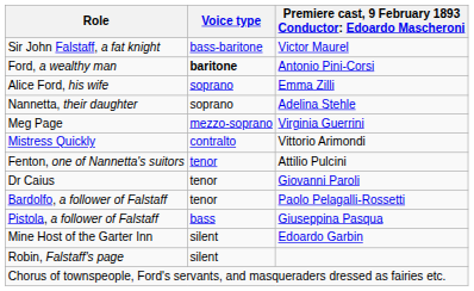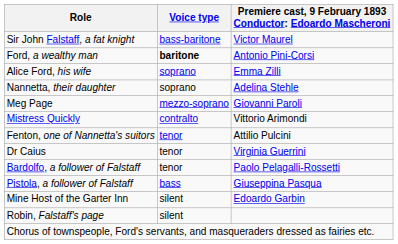Meg Page | column 3: Virginia Guerrini -> Giovanni Paroli
Dr Caius | column 3: Giovanni Paroli -> Virginia Guerrini
